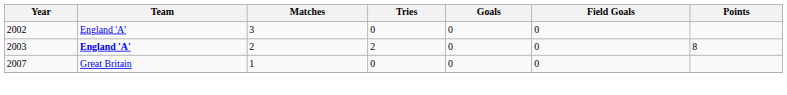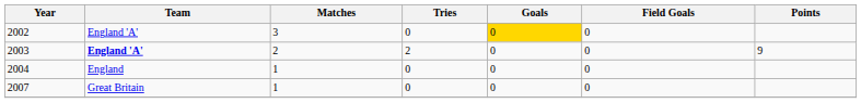2002 | Goals: no background -> gold background
2003 | Points: 8 -> 9
+ row: 2004 | England | 1 | 0 | 0 | 0
